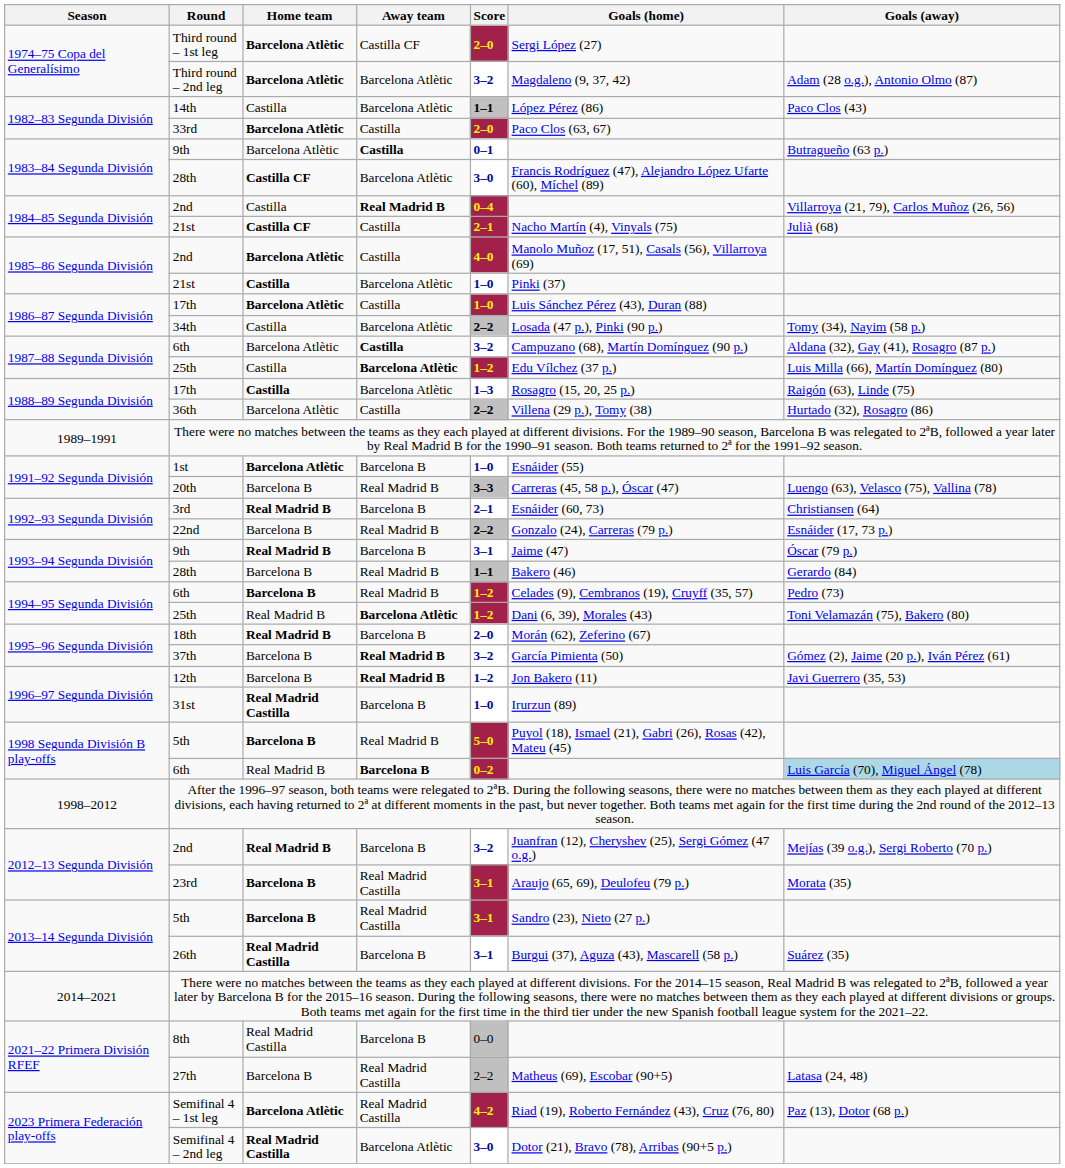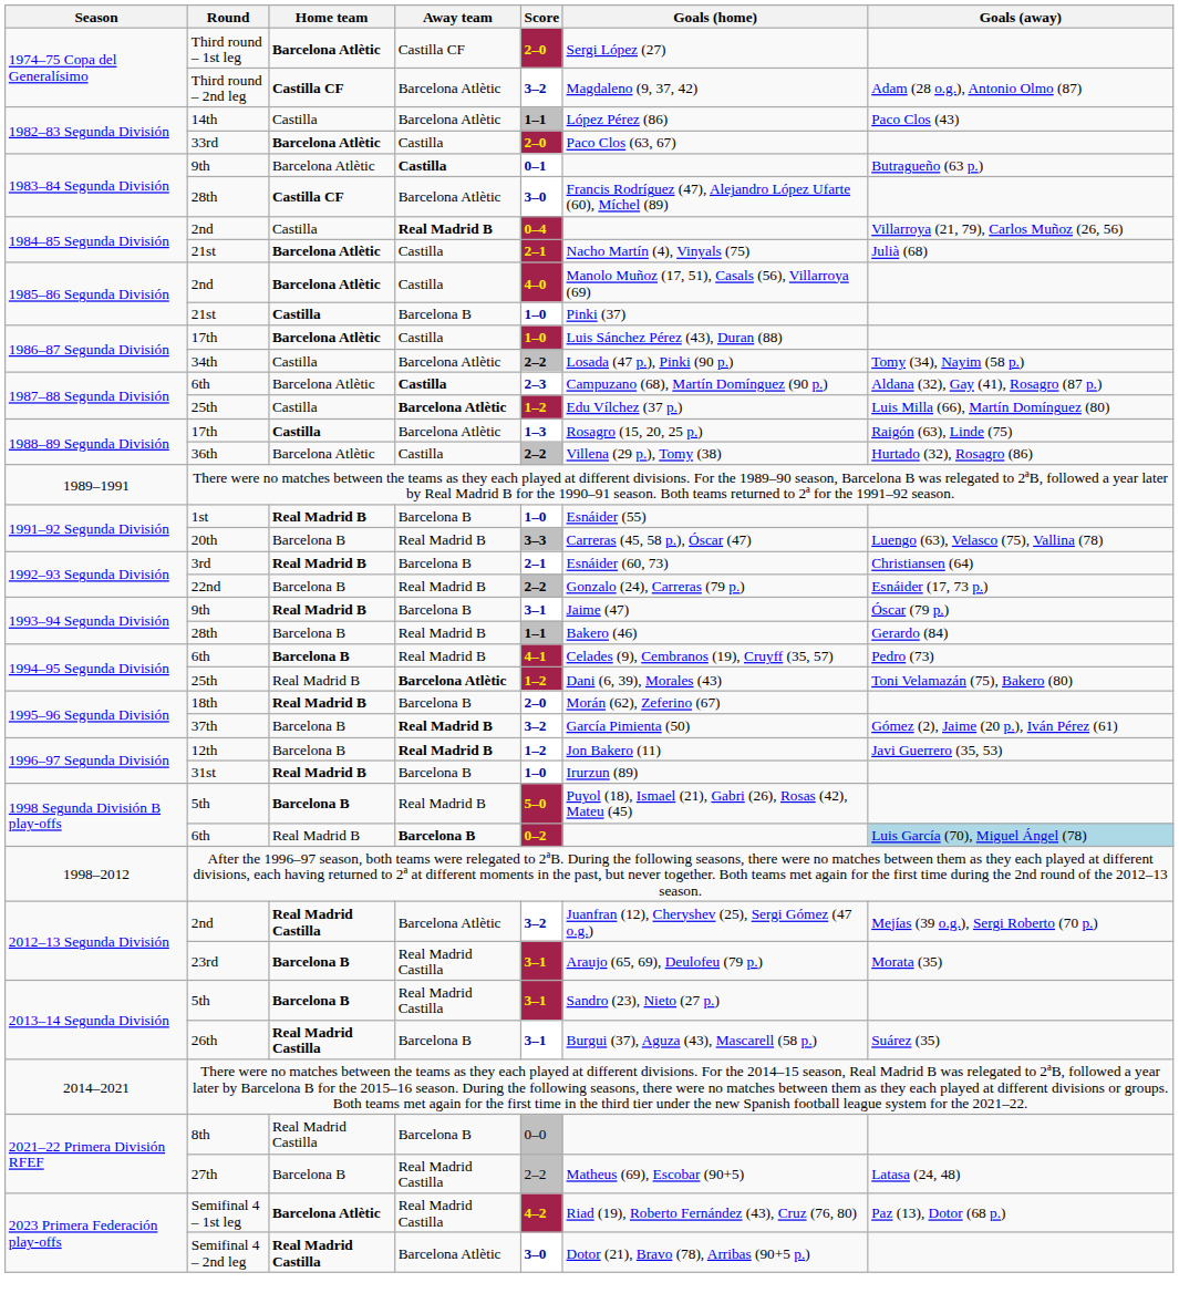Third round – 2nd leg | Home team: Barcelona Atlètic -> Castilla CF
1984–85 Segunda División / 21st | Home team: Castilla CF -> Barcelona Atlètic
1985–86 Segunda División / 21st | Away team: Barcelona Atlètic -> Barcelona B
1987–88 Segunda División / 6th | Score: 3–2 -> 2–3
1st | Home team: Barcelona Atlètic -> Real Madrid B
1994–95 Segunda División / 6th | Score: 1–2 -> 4–1
31st | Home team: Real Madrid Castilla -> Real Madrid B
2012–13 Segunda División / 2nd | Home team: Real Madrid B -> Real Madrid Castilla
2012–13 Segunda División / 2nd | Away team: Barcelona B -> Barcelona Atlètic
